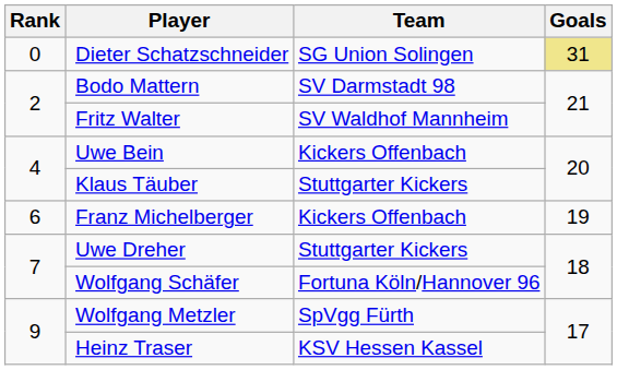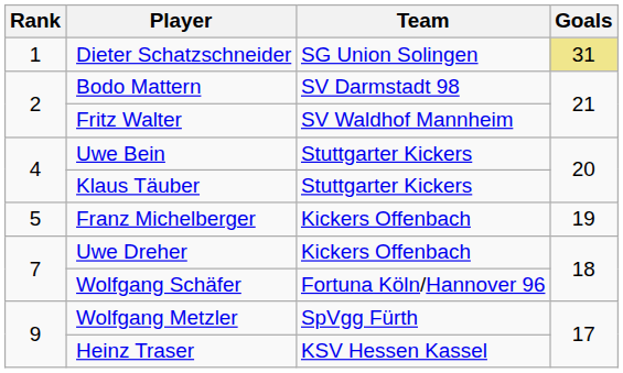Dieter Schatzschneider | Rank: 0 -> 1
Uwe Bein | Team: Kickers Offenbach -> Stuttgarter Kickers
Franz Michelberger | Rank: 6 -> 5
Uwe Dreher | Team: Stuttgarter Kickers -> Kickers Offenbach
